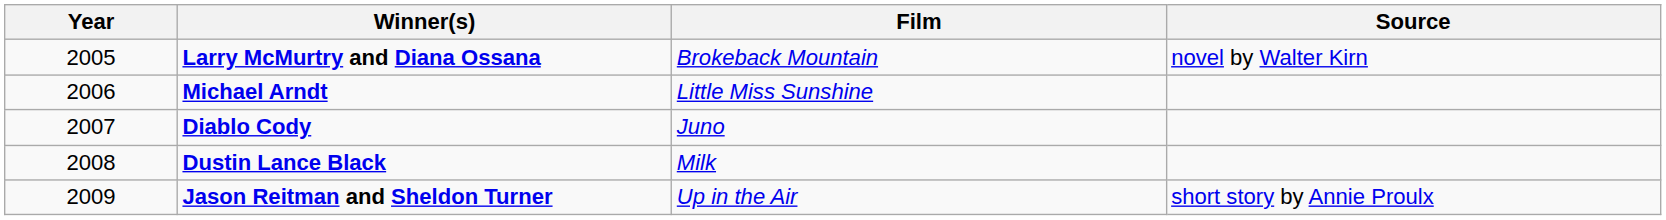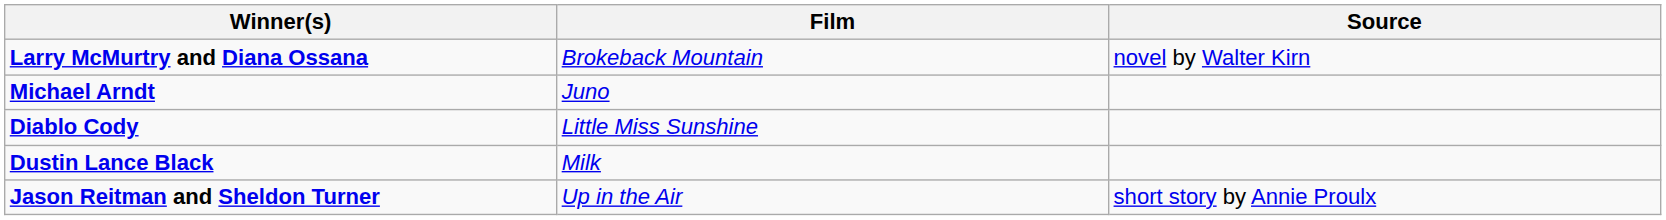- column: Year | 2005 | 2006 | 2007 | 2008 | 2009
Michael Arndt | Film: Little Miss Sunshine -> Juno
Diablo Cody | Film: Juno -> Little Miss Sunshine
